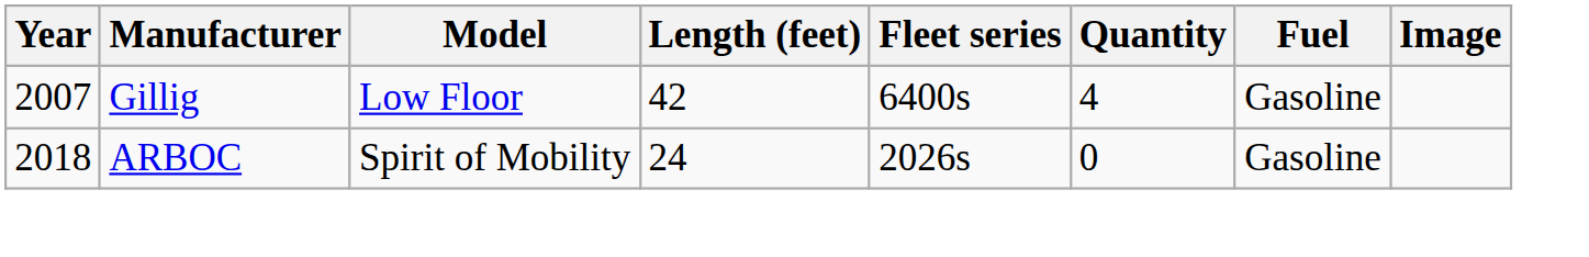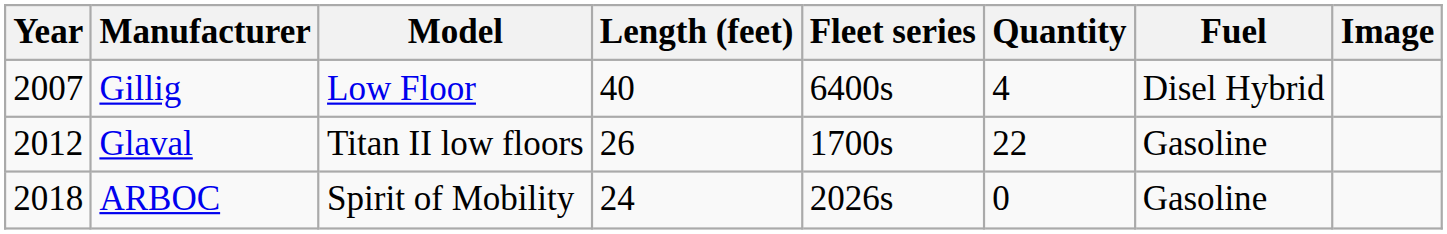Gillig | Length (feet): 42 -> 40
Gillig | Fuel: Gasoline -> Disel Hybrid
+ row: 2012 | Glaval | Titan II low floors | 26 | 1700s | 22 | Gasoline
